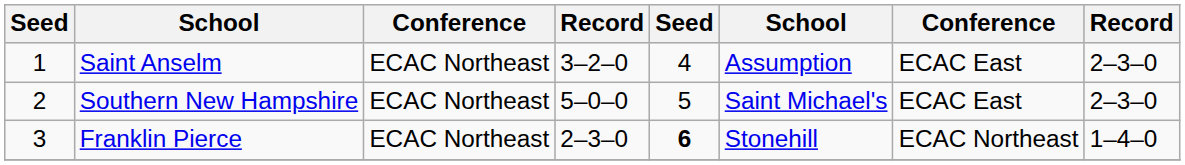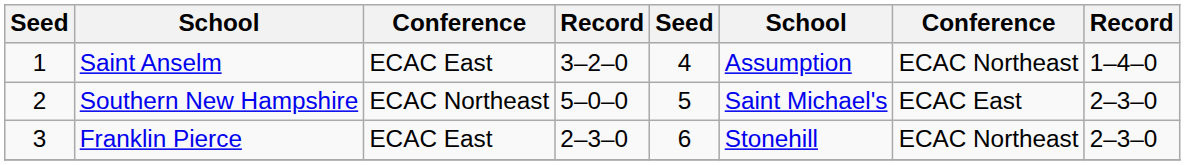Saint Anselm | column 3: ECAC Northeast -> ECAC East
Saint Anselm | column 7: ECAC East -> ECAC Northeast
Saint Anselm | column 8: 2–3–0 -> 1–4–0
Franklin Pierce | column 3: ECAC Northeast -> ECAC East
Franklin Pierce | column 5: bold -> normal
Franklin Pierce | column 8: 1–4–0 -> 2–3–0
